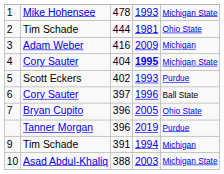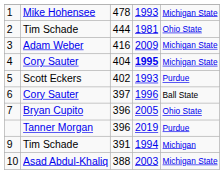3 | column 5: Michigan -> Michigan State
